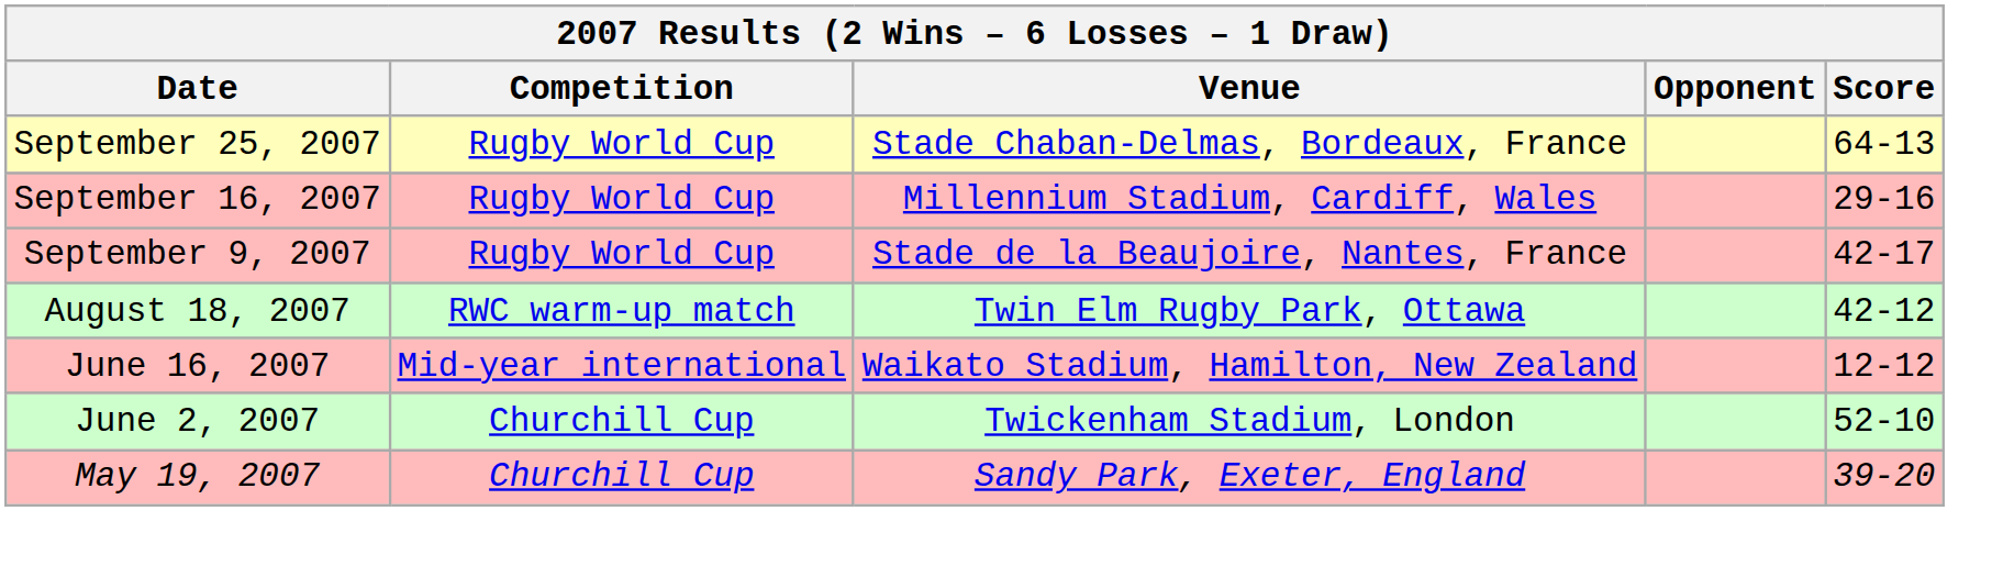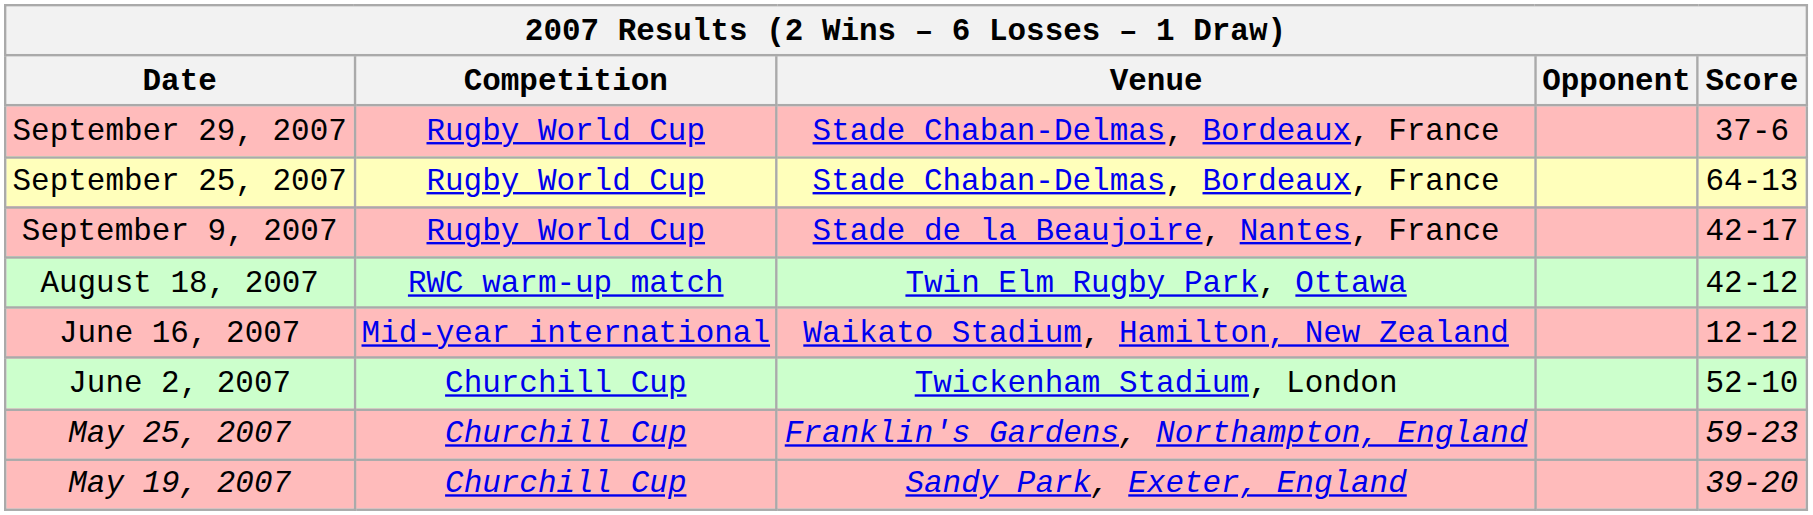+ row: September 29, 2007 | Rugby World Cup | Stade Chaban-Delmas, Bordeaux, France | 37-6
- row: September 16, 2007 | Rugby World Cup | Millennium Stadium, Cardiff, Wales | 29-16
+ row: May 25, 2007 | Churchill Cup | Franklin's Gardens, Northampton, England | 59-23
